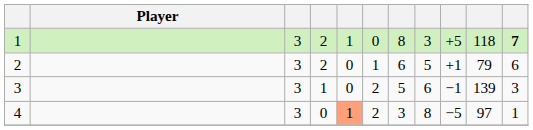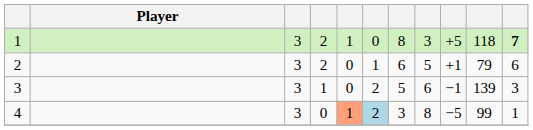4 | column 6: no background -> lightblue background
4 | column 10: 97 -> 99
